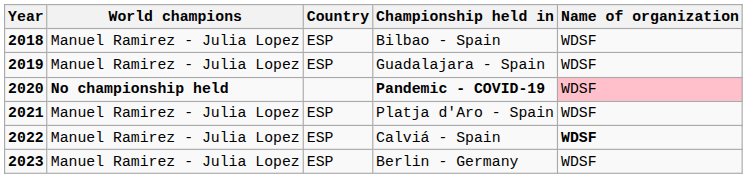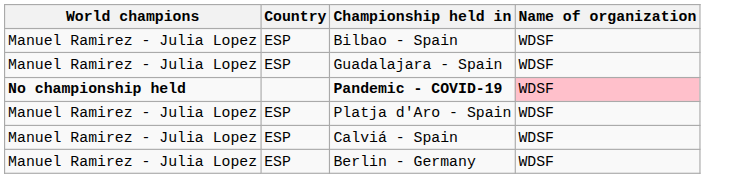- column: Year | 2018 | 2019 | 2020 | 2021 | 2022 | 2023
Calviá - Spain | Name of organization: bold -> normal
